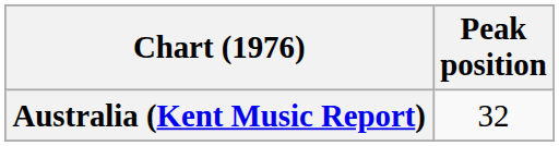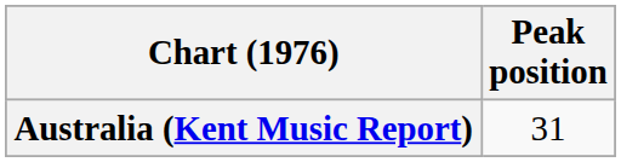Australia (Kent Music Report) | Peak position: 32 -> 31
